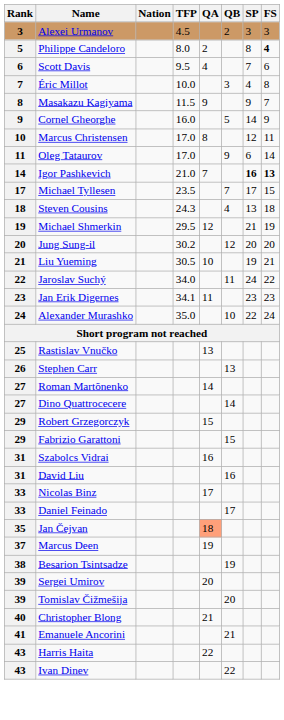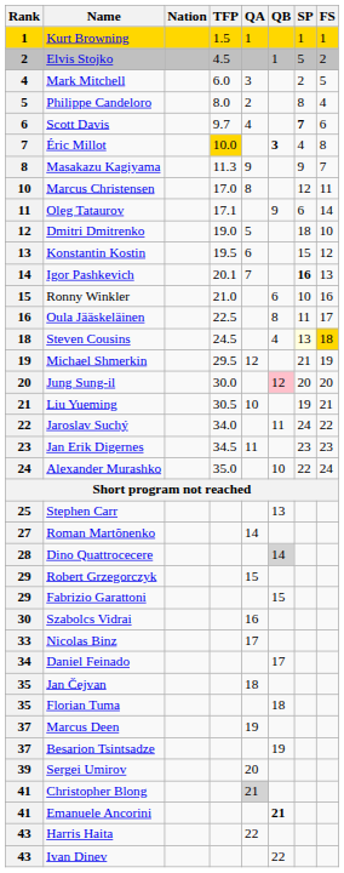+ row: 1 | Kurt Browning | 1.5 | 1 | 1 | 1
+ row: 2 | Elvis Stojko | 4.5 | 1 | 5 | 2
- row: 3 | Alexei Urmanov | 4.5 | 2 | 3 | 3
+ row: 4 | Mark Mitchell | 6.0 | 3 | 2 | 5
Philippe Candeloro | FS: bold -> normal
Scott Davis | TFP: 9.5 -> 9.7
Scott Davis | SP: normal -> bold
Éric Millot | TFP: no background -> gold background
Éric Millot | QB: normal -> bold
Masakazu Kagiyama | TFP: 11.5 -> 11.3
- row: 9 | Cornel Gheorghe | 16.0 | 5 | 14 | 9
Oleg Tataurov | TFP: 17.0 -> 17.1
+ row: 12 | Dmitri Dmitrenko | 19.0 | 5 | 18 | 10
+ row: 13 | Konstantin Kostin | 19.5 | 6 | 15 | 12
Igor Pashkevich | TFP: 21.0 -> 20.1
Igor Pashkevich | FS: bold -> normal
+ row: 15 | Ronny Winkler | 21.0 | 6 | 10 | 16
+ row: 16 | Oula Jääskeläinen | 22.5 | 8 | 11 | 17
- row: 17 | Michael Tyllesen | 23.5 | 7 | 17 | 15
Steven Cousins | TFP: 24.3 -> 24.5
Steven Cousins | SP: no background -> lightyellow background
Steven Cousins | FS: no background -> gold background
Jung Sung-il | TFP: 30.2 -> 30.0
Jung Sung-il | QB: no background -> pink background
Jan Erik Digernes | TFP: 34.1 -> 34.5
- row: 25 | Rastislav Vnučko | 13
Stephen Carr | Rank: 26 -> 25
Dino Quattrocecere | Rank: 27 -> 28
Dino Quattrocecere | QB: no background -> lightgrey background
Szabolcs Vidrai | Rank: 31 -> 30
- row: 31 | David Liu | 16
Daniel Feinado | Rank: 33 -> 34
Jan Čejvan | QA: lightsalmon background -> no background
+ row: 35 | Florian Tuma | 18
Besarion Tsintsadze | Rank: 38 -> 37
- row: 39 | Tomislav Čižmešija | 20
Christopher Blong | Rank: 40 -> 41
Christopher Blong | QA: no background -> lightgrey background
Emanuele Ancorini | QB: normal -> bold
